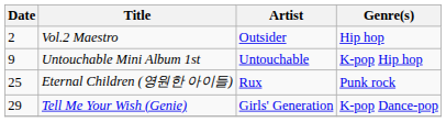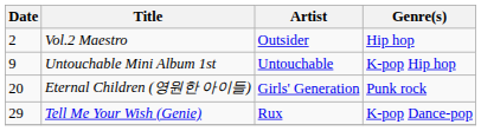Eternal Children (영원한 아이들) | Date: 25 -> 20
Eternal Children (영원한 아이들) | Artist: Rux -> Girls' Generation
Tell Me Your Wish (Genie) | Artist: Girls' Generation -> Rux
